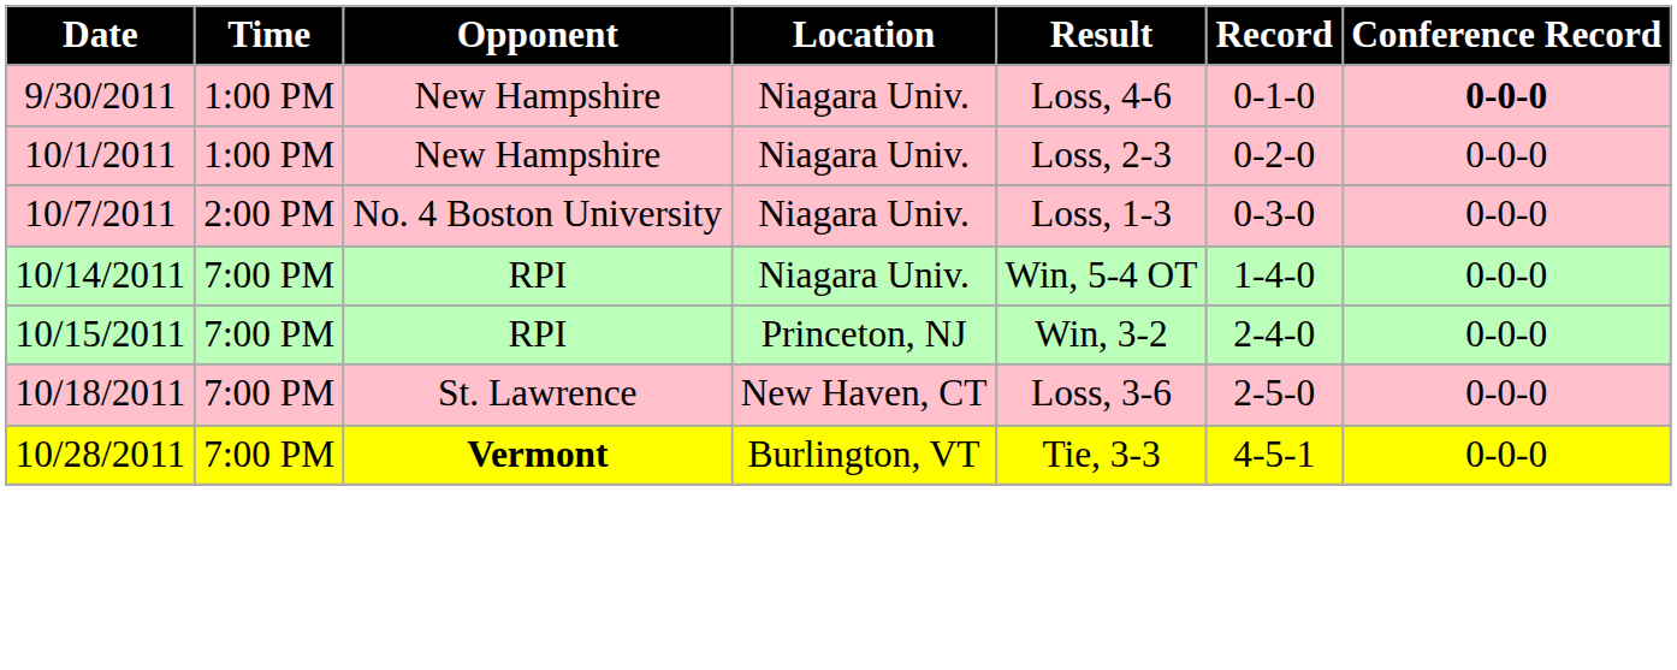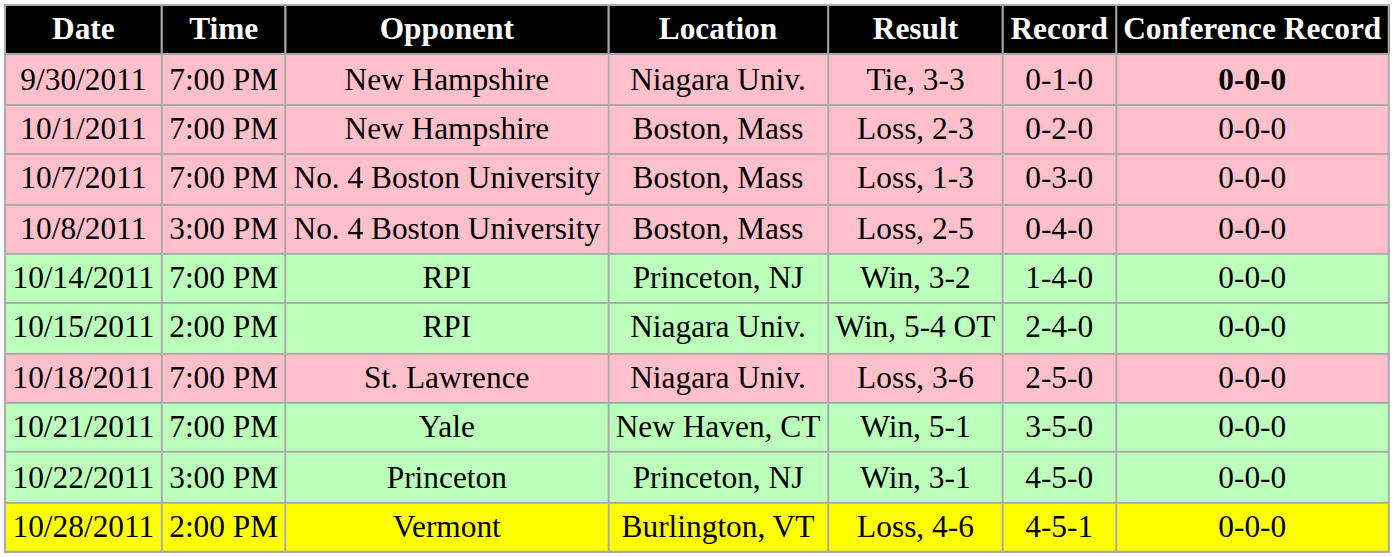9/30/2011 | Time: 1:00 PM -> 7:00 PM
9/30/2011 | Result: Loss, 4-6 -> Tie, 3-3
10/1/2011 | Time: 1:00 PM -> 7:00 PM
10/1/2011 | Location: Niagara Univ. -> Boston, Mass
10/7/2011 | Time: 2:00 PM -> 7:00 PM
10/7/2011 | Location: Niagara Univ. -> Boston, Mass
+ row: 10/8/2011 | 3:00 PM | No. 4 Boston University | Boston, Mass | Loss, 2-5 | 0-4-0 | 0-0-0
10/14/2011 | Location: Niagara Univ. -> Princeton, NJ
10/14/2011 | Result: Win, 5-4 OT -> Win, 3-2
10/15/2011 | Time: 7:00 PM -> 2:00 PM
10/15/2011 | Location: Princeton, NJ -> Niagara Univ.
10/15/2011 | Result: Win, 3-2 -> Win, 5-4 OT
10/18/2011 | Location: New Haven, CT -> Niagara Univ.
+ row: 10/21/2011 | 7:00 PM | Yale | New Haven, CT | Win, 5-1 | 3-5-0 | 0-0-0
+ row: 10/22/2011 | 3:00 PM | Princeton | Princeton, NJ | Win, 3-1 | 4-5-0 | 0-0-0
10/28/2011 | Time: 7:00 PM -> 2:00 PM
10/28/2011 | Opponent: bold -> normal
10/28/2011 | Result: Tie, 3-3 -> Loss, 4-6
